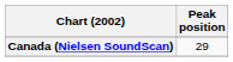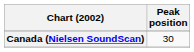Canada (Nielsen SoundScan) | Peak position: 29 -> 30
